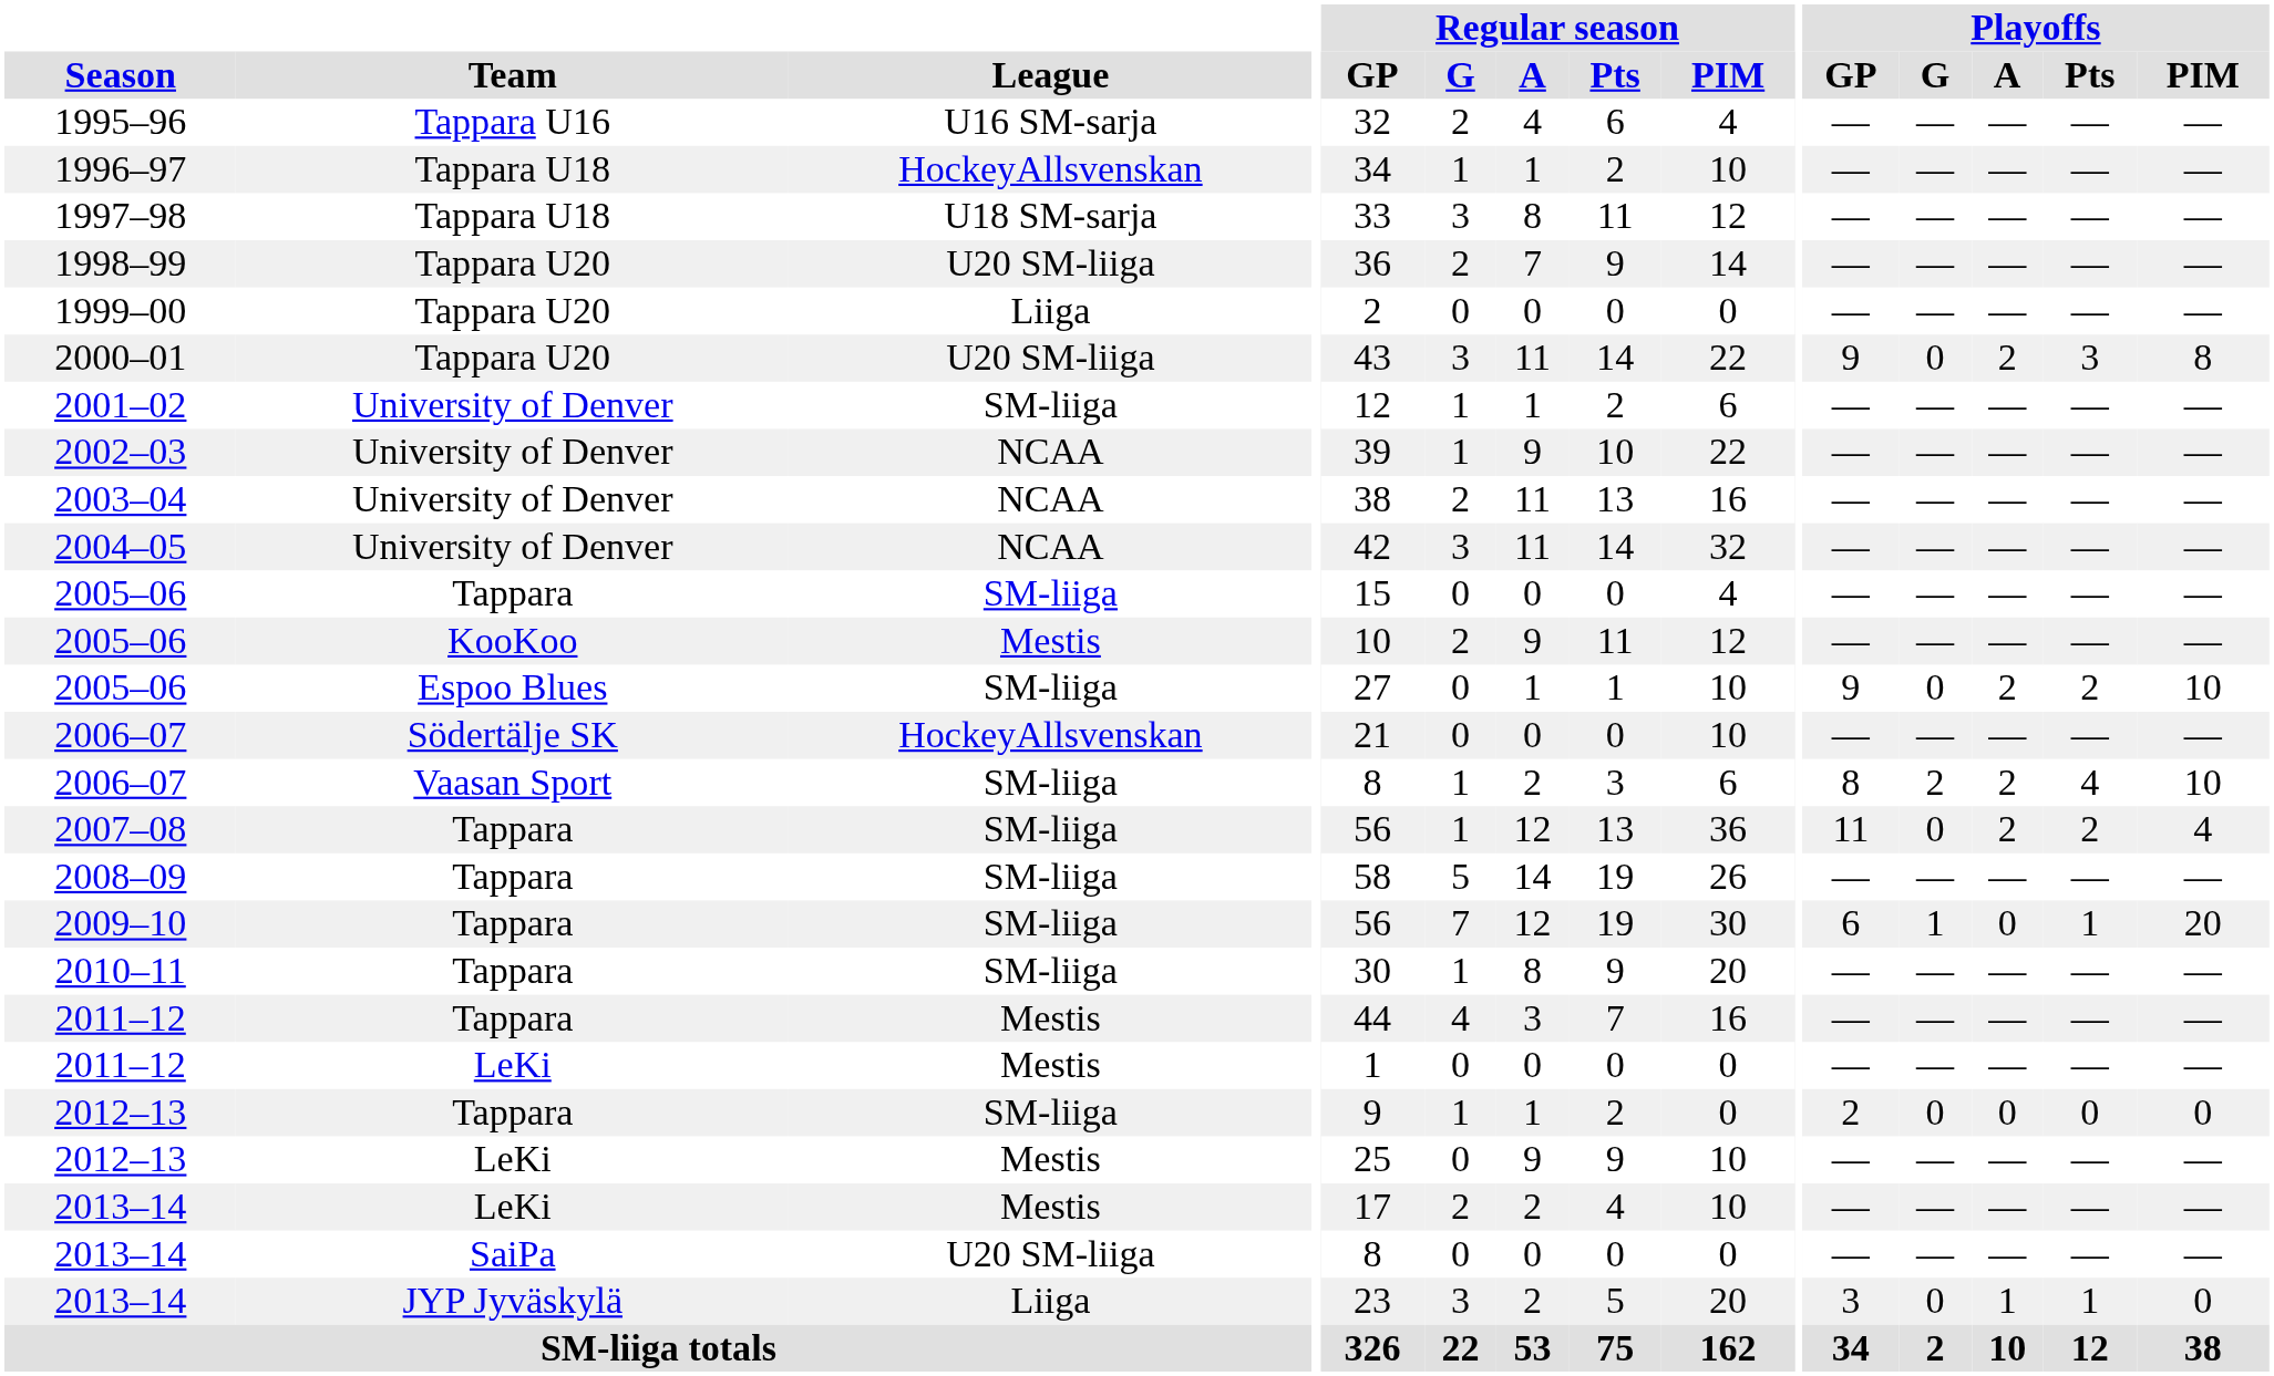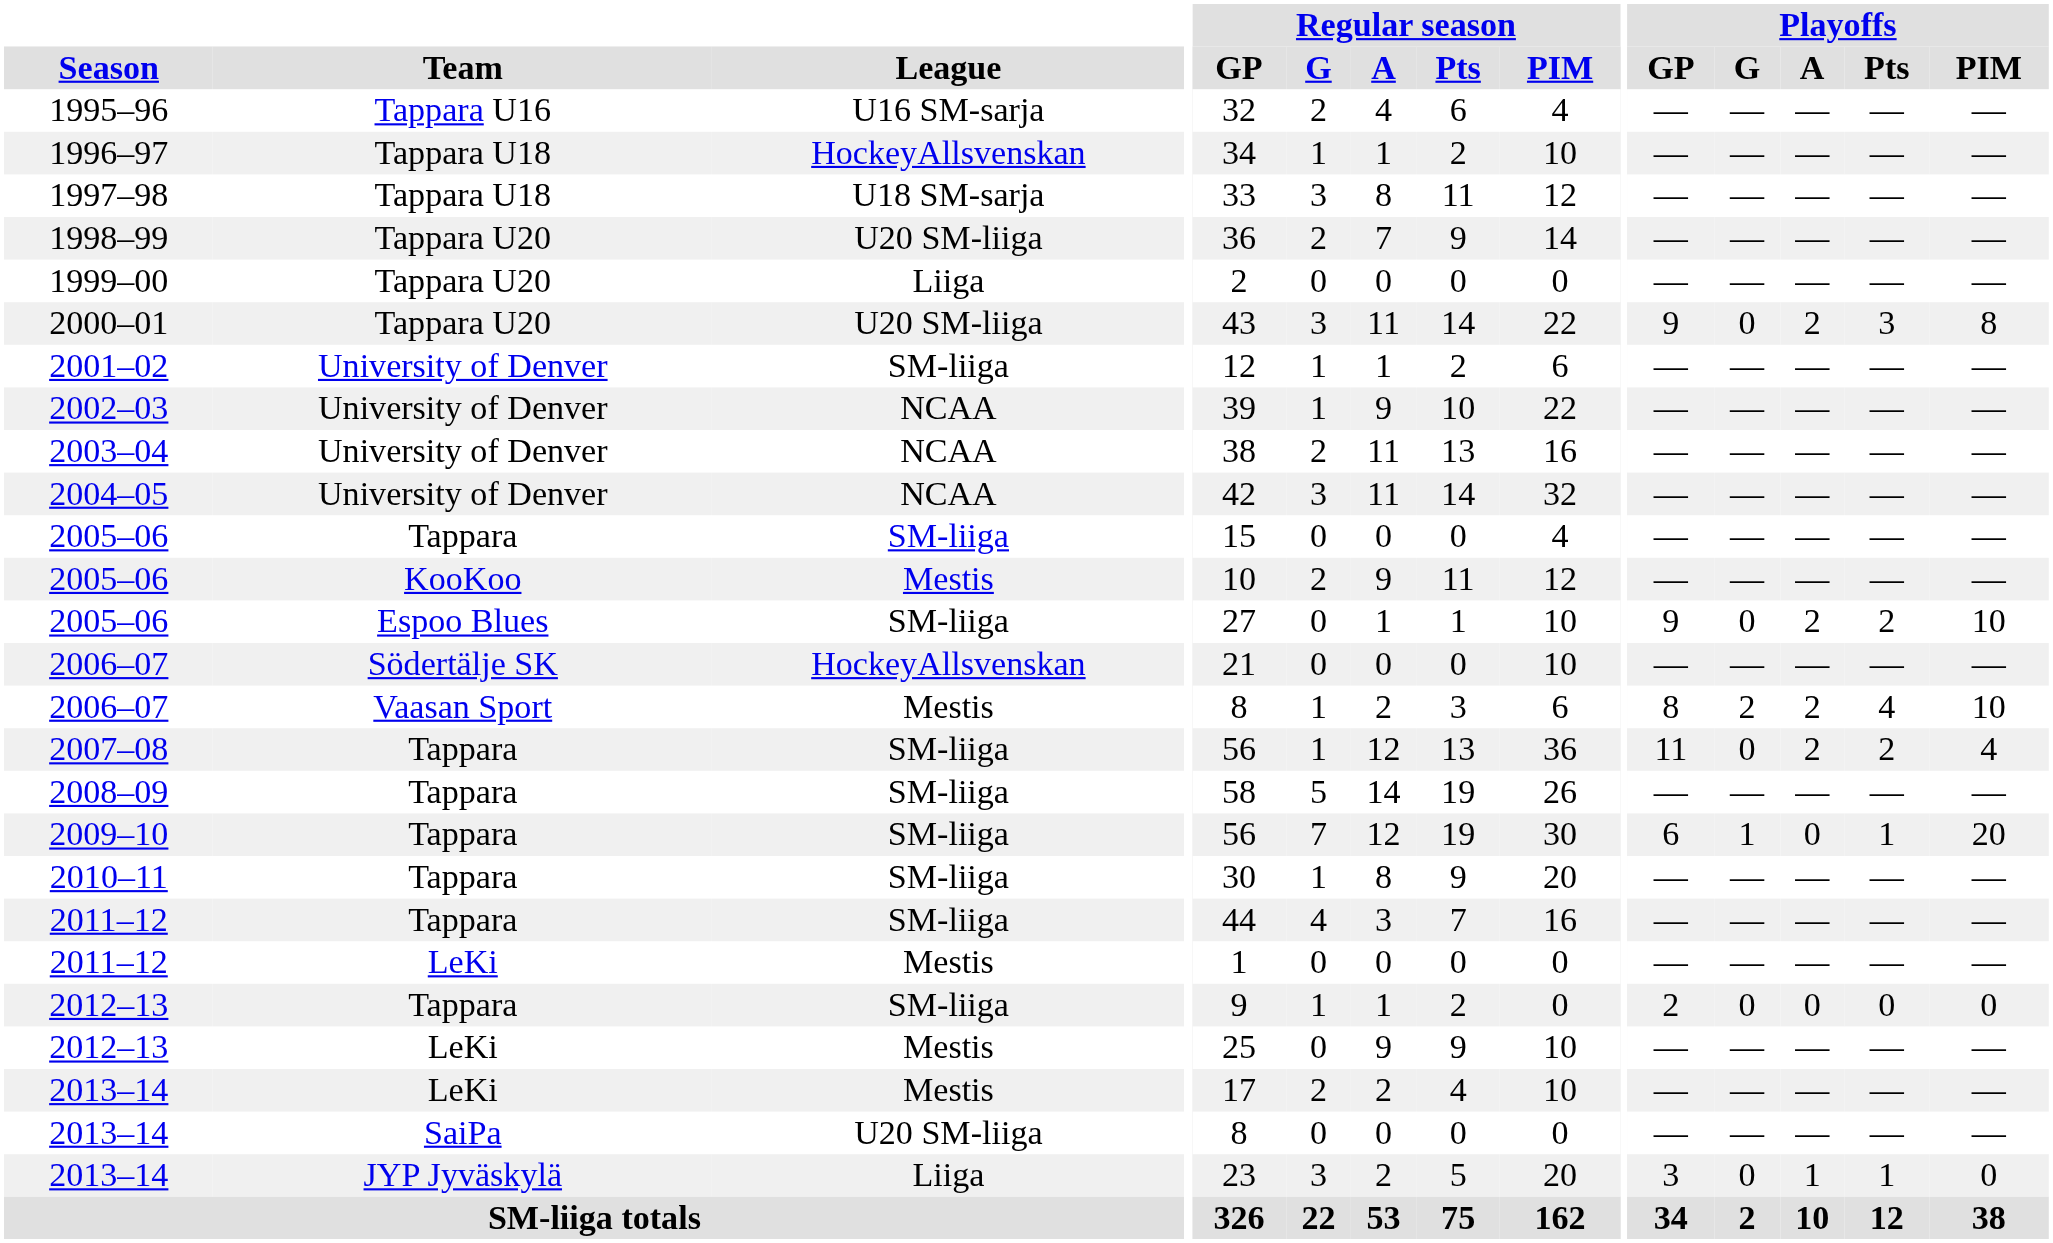2006–07 / Vaasan Sport | League: SM-liiga -> Mestis
2011–12 / Tappara | League: Mestis -> SM-liiga
